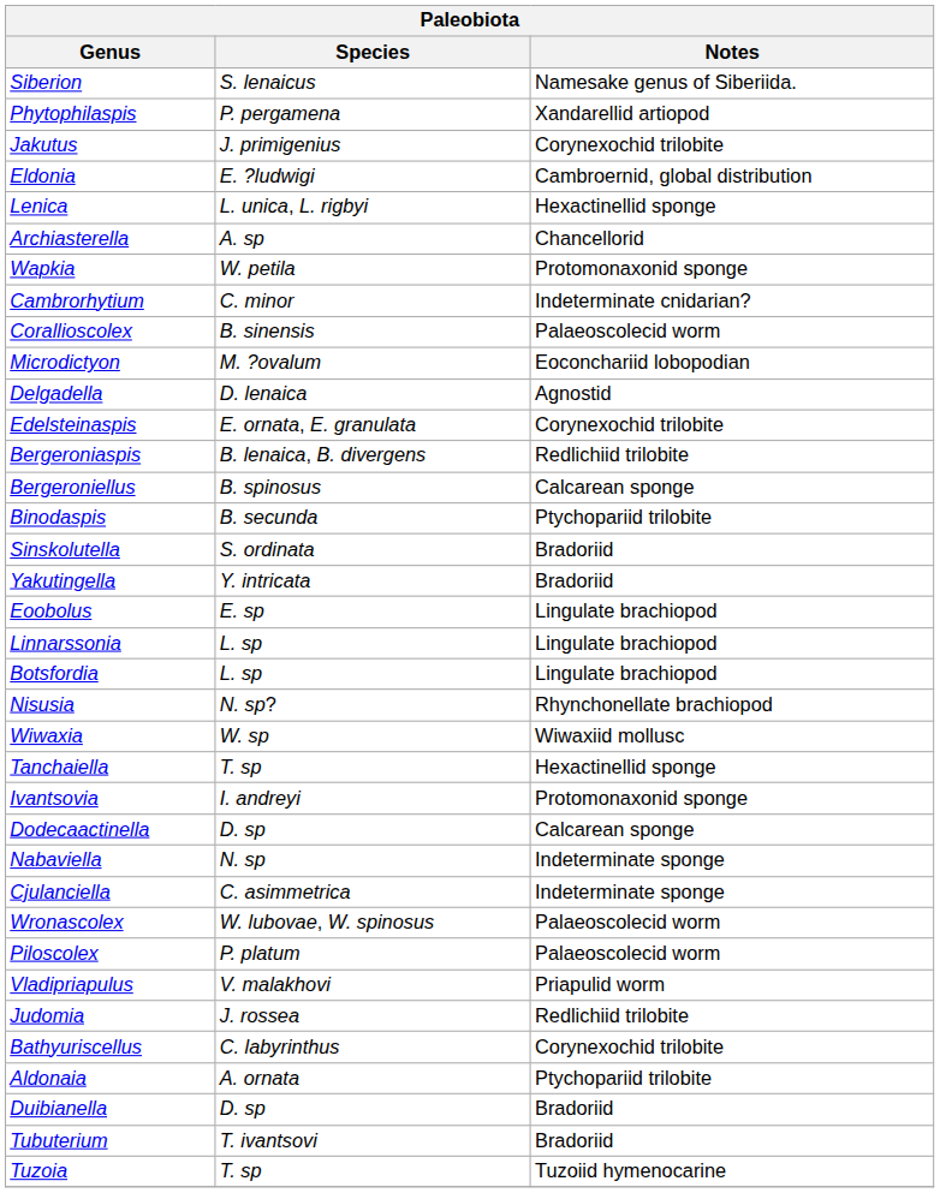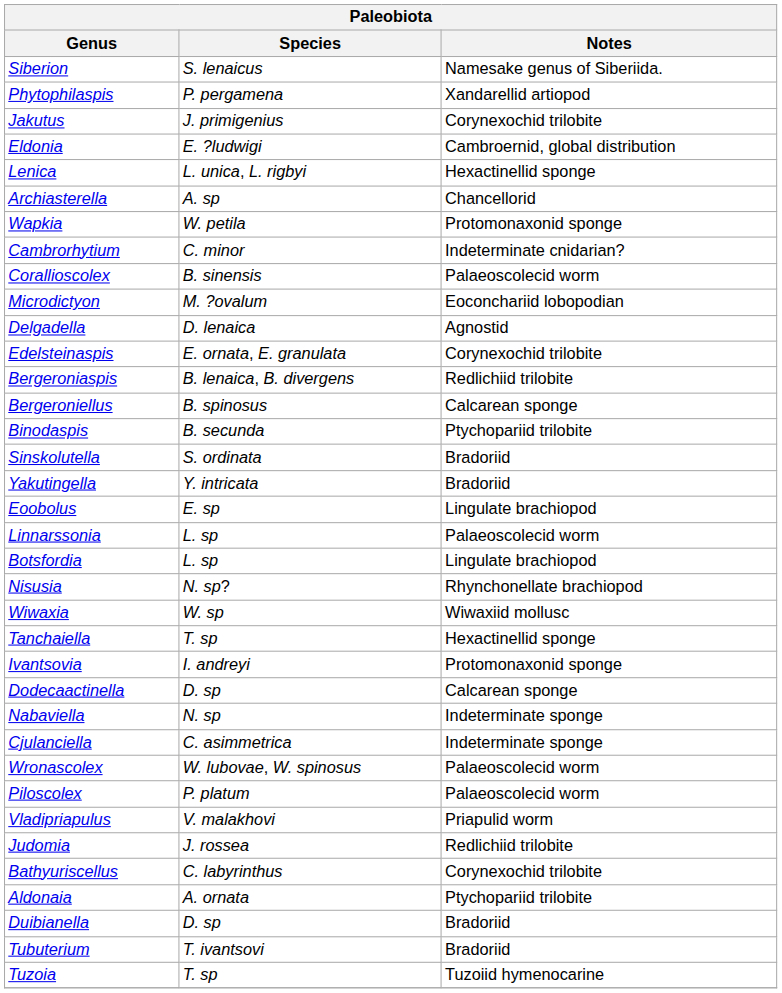Linnarssonia | Notes: Lingulate brachiopod -> Palaeoscolecid worm
